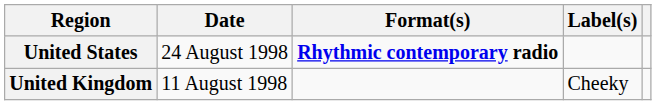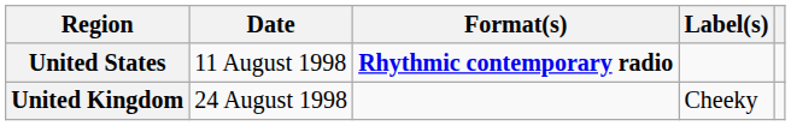United States | Date: 24 August 1998 -> 11 August 1998
United Kingdom | Date: 11 August 1998 -> 24 August 1998
